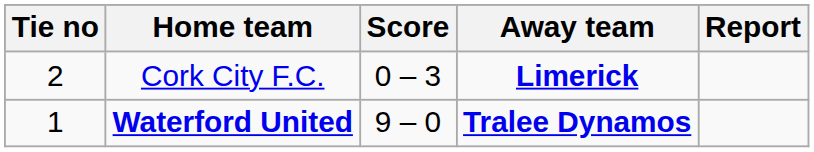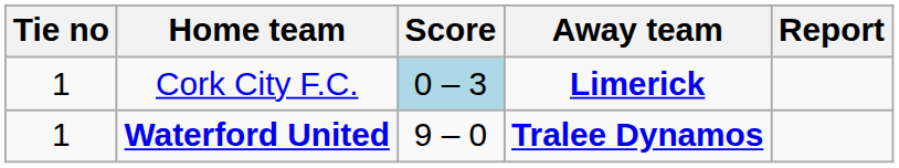Cork City F.C. | Tie no: 2 -> 1
Cork City F.C. | Score: no background -> lightblue background
